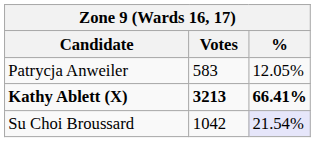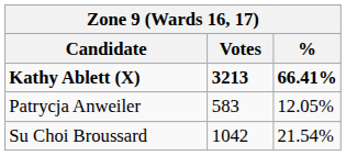rows swapped: Kathy Ablett (X) <-> Patrycja Anweiler
Su Choi Broussard | %: lavender background -> no background
